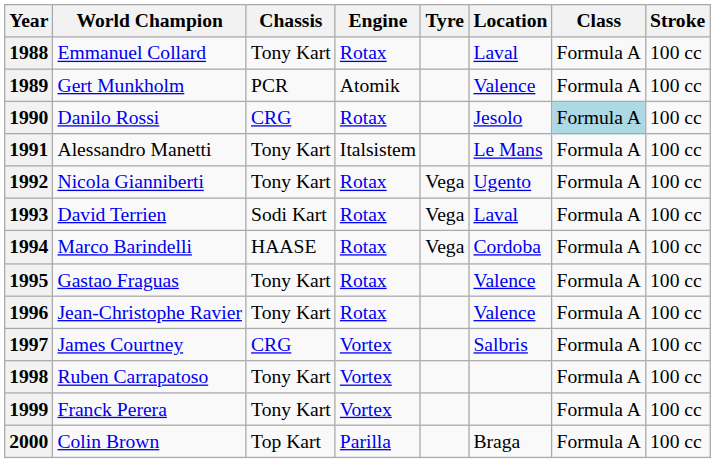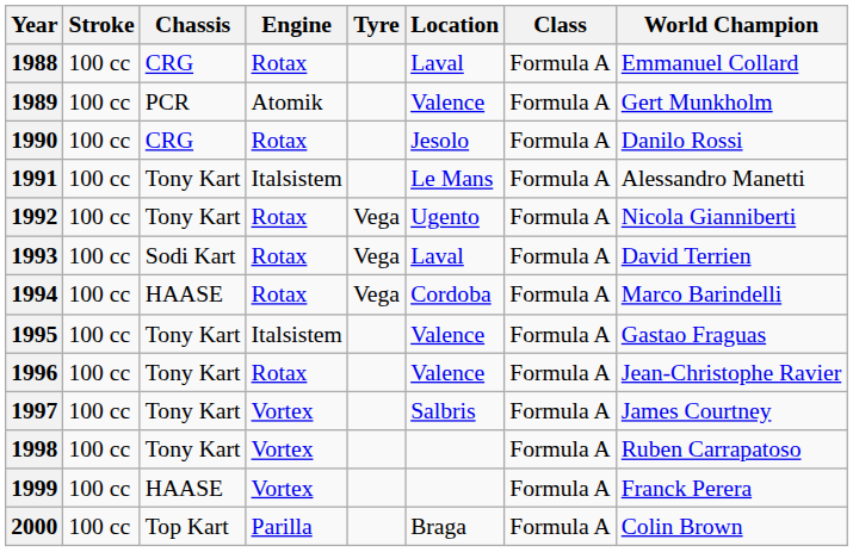columns swapped: World Champion <-> Stroke
1988 | Chassis: Tony Kart -> CRG
1990 | Class: lightblue background -> no background
1995 | Engine: Rotax -> Italsistem
1997 | Chassis: CRG -> Tony Kart
1999 | Chassis: Tony Kart -> HAASE
